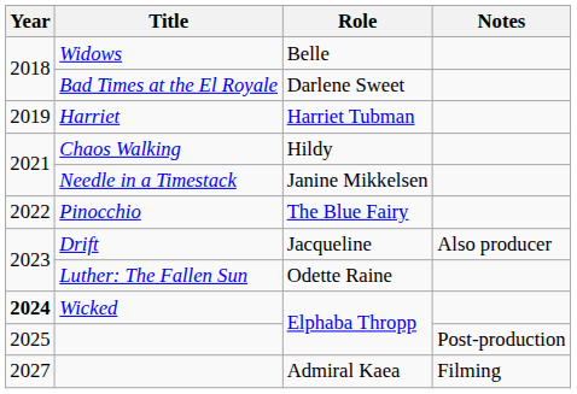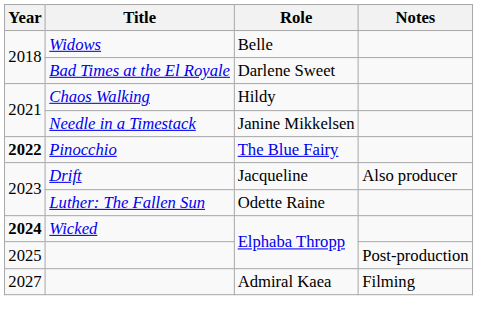- row: 2019 | Harriet | Harriet Tubman
Pinocchio | Year: normal -> bold
